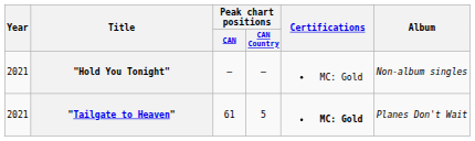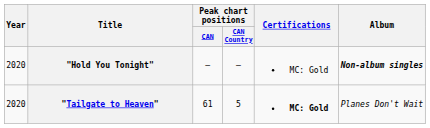"Hold You Tonight" | Year: 2021 -> 2020
"Hold You Tonight" | Album: normal -> bold
"Tailgate to Heaven" | Year: 2021 -> 2020
